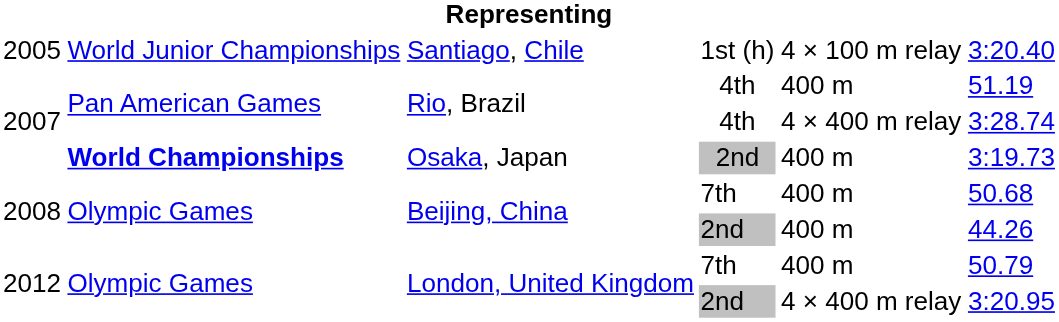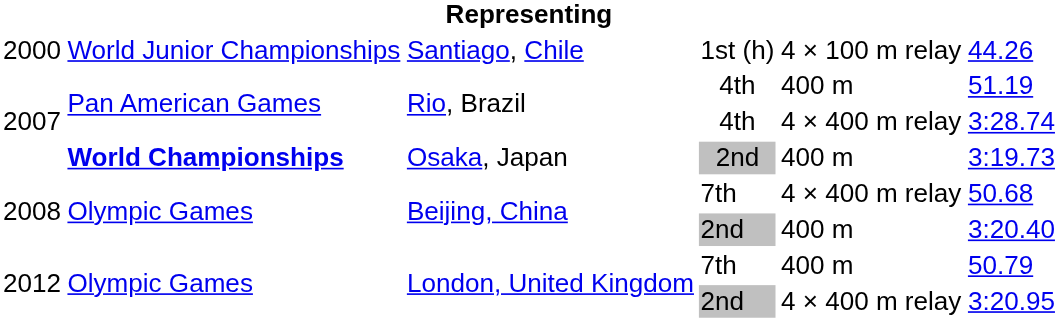Santiago, Chile | column 1: 2005 -> 2000
Santiago, Chile | column 6: 3:20.40 -> 44.26
Beijing, China / 7th | column 5: 400 m -> 4 × 400 m relay
Beijing, China / 2nd | column 6: 44.26 -> 3:20.40
